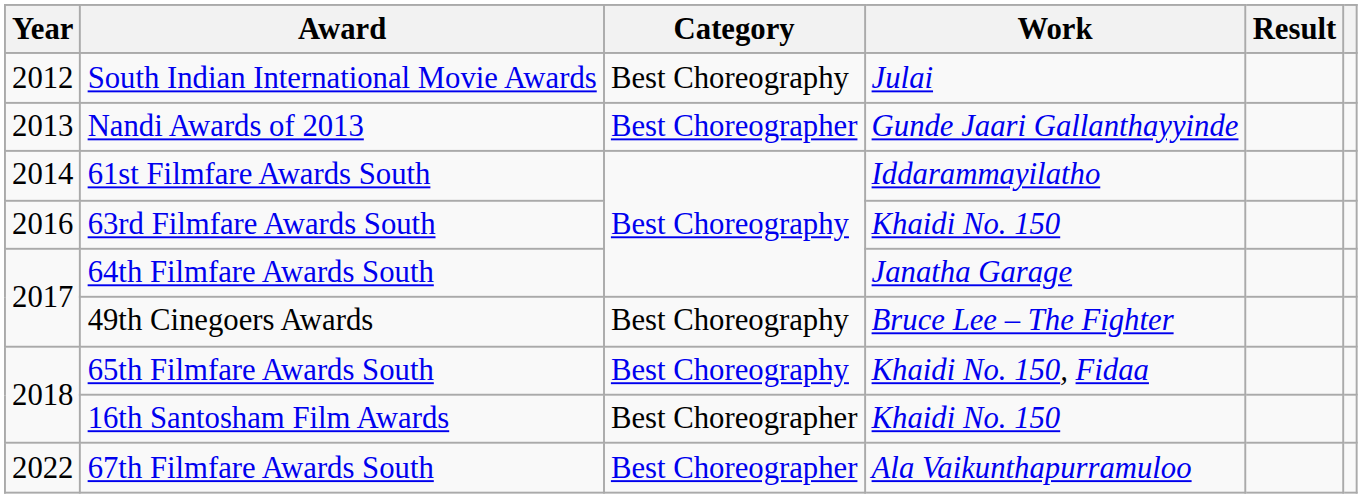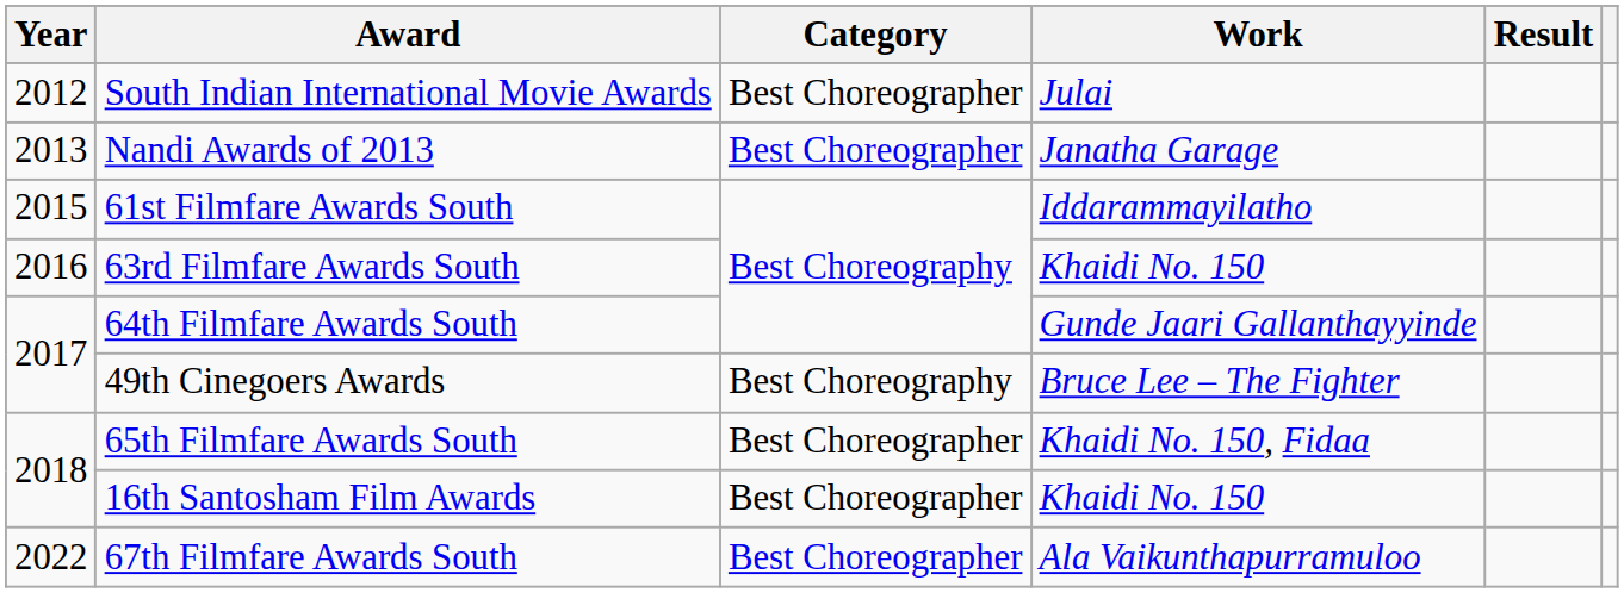South Indian International Movie Awards | Category: Best Choreography -> Best Choreographer
Nandi Awards of 2013 | Work: Gunde Jaari Gallanthayyinde -> Janatha Garage
61st Filmfare Awards South | Year: 2014 -> 2015
64th Filmfare Awards South | Work: Janatha Garage -> Gunde Jaari Gallanthayyinde
65th Filmfare Awards South | Category: Best Choreography -> Best Choreographer
